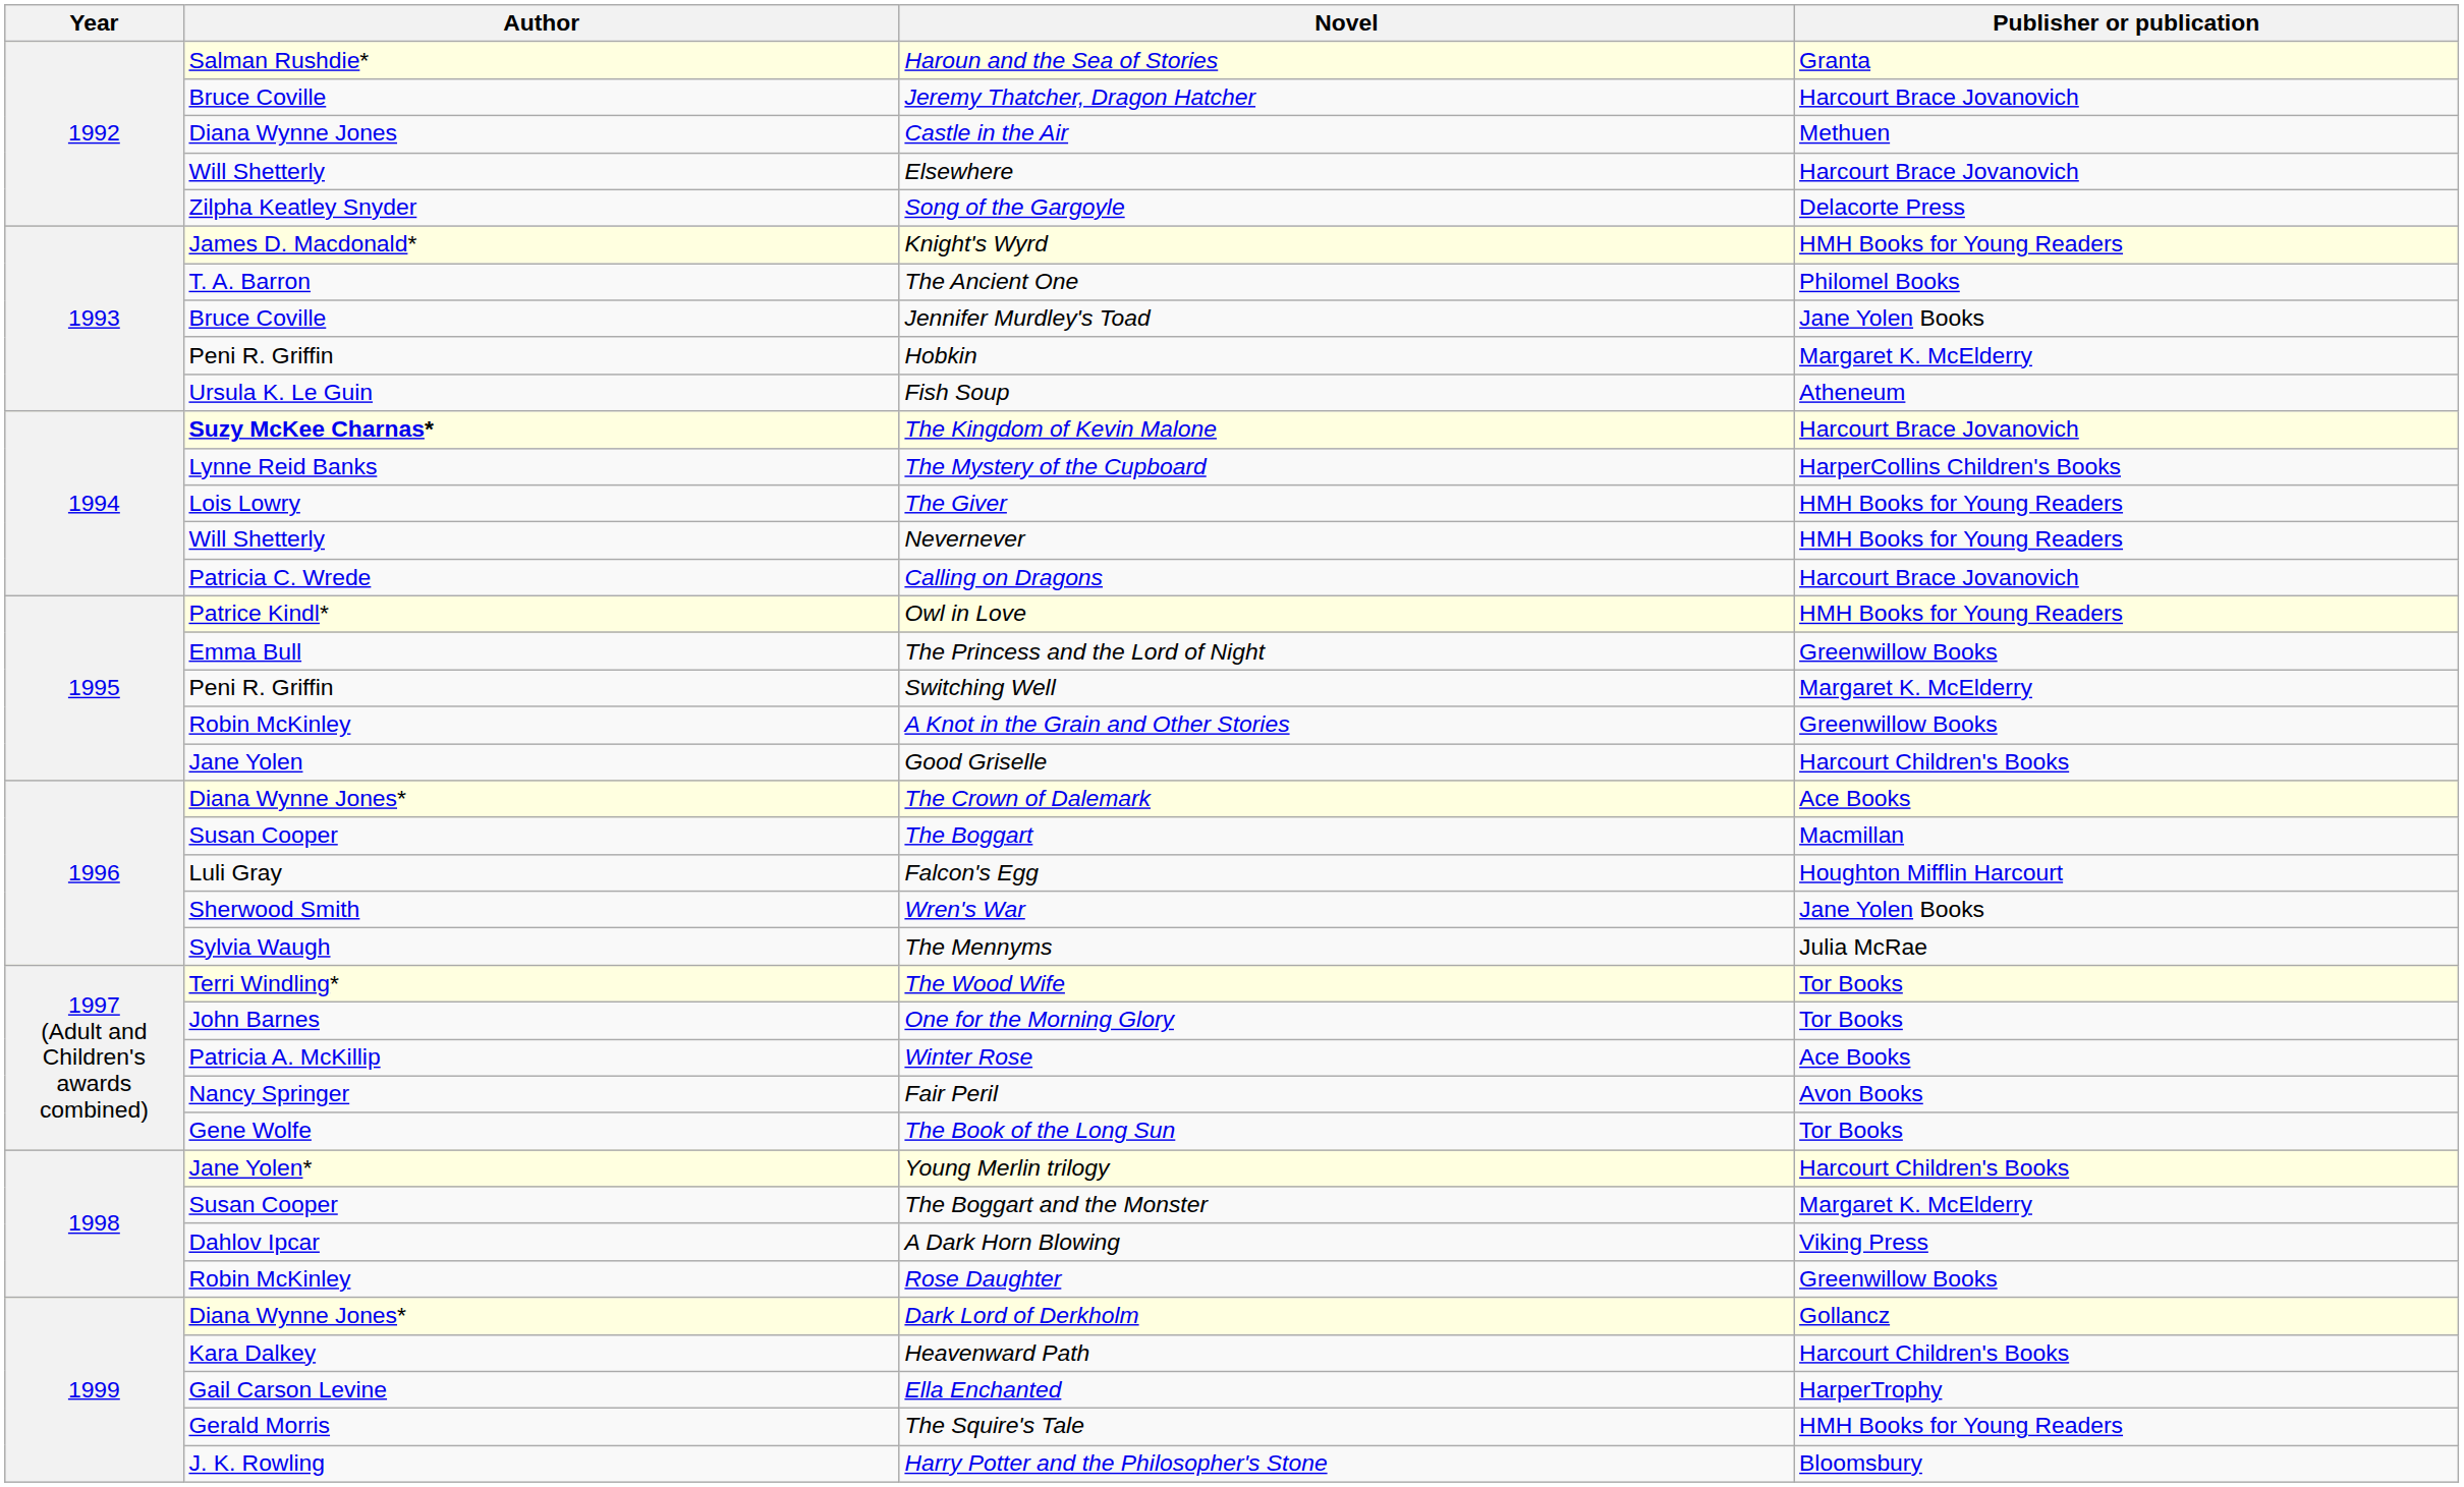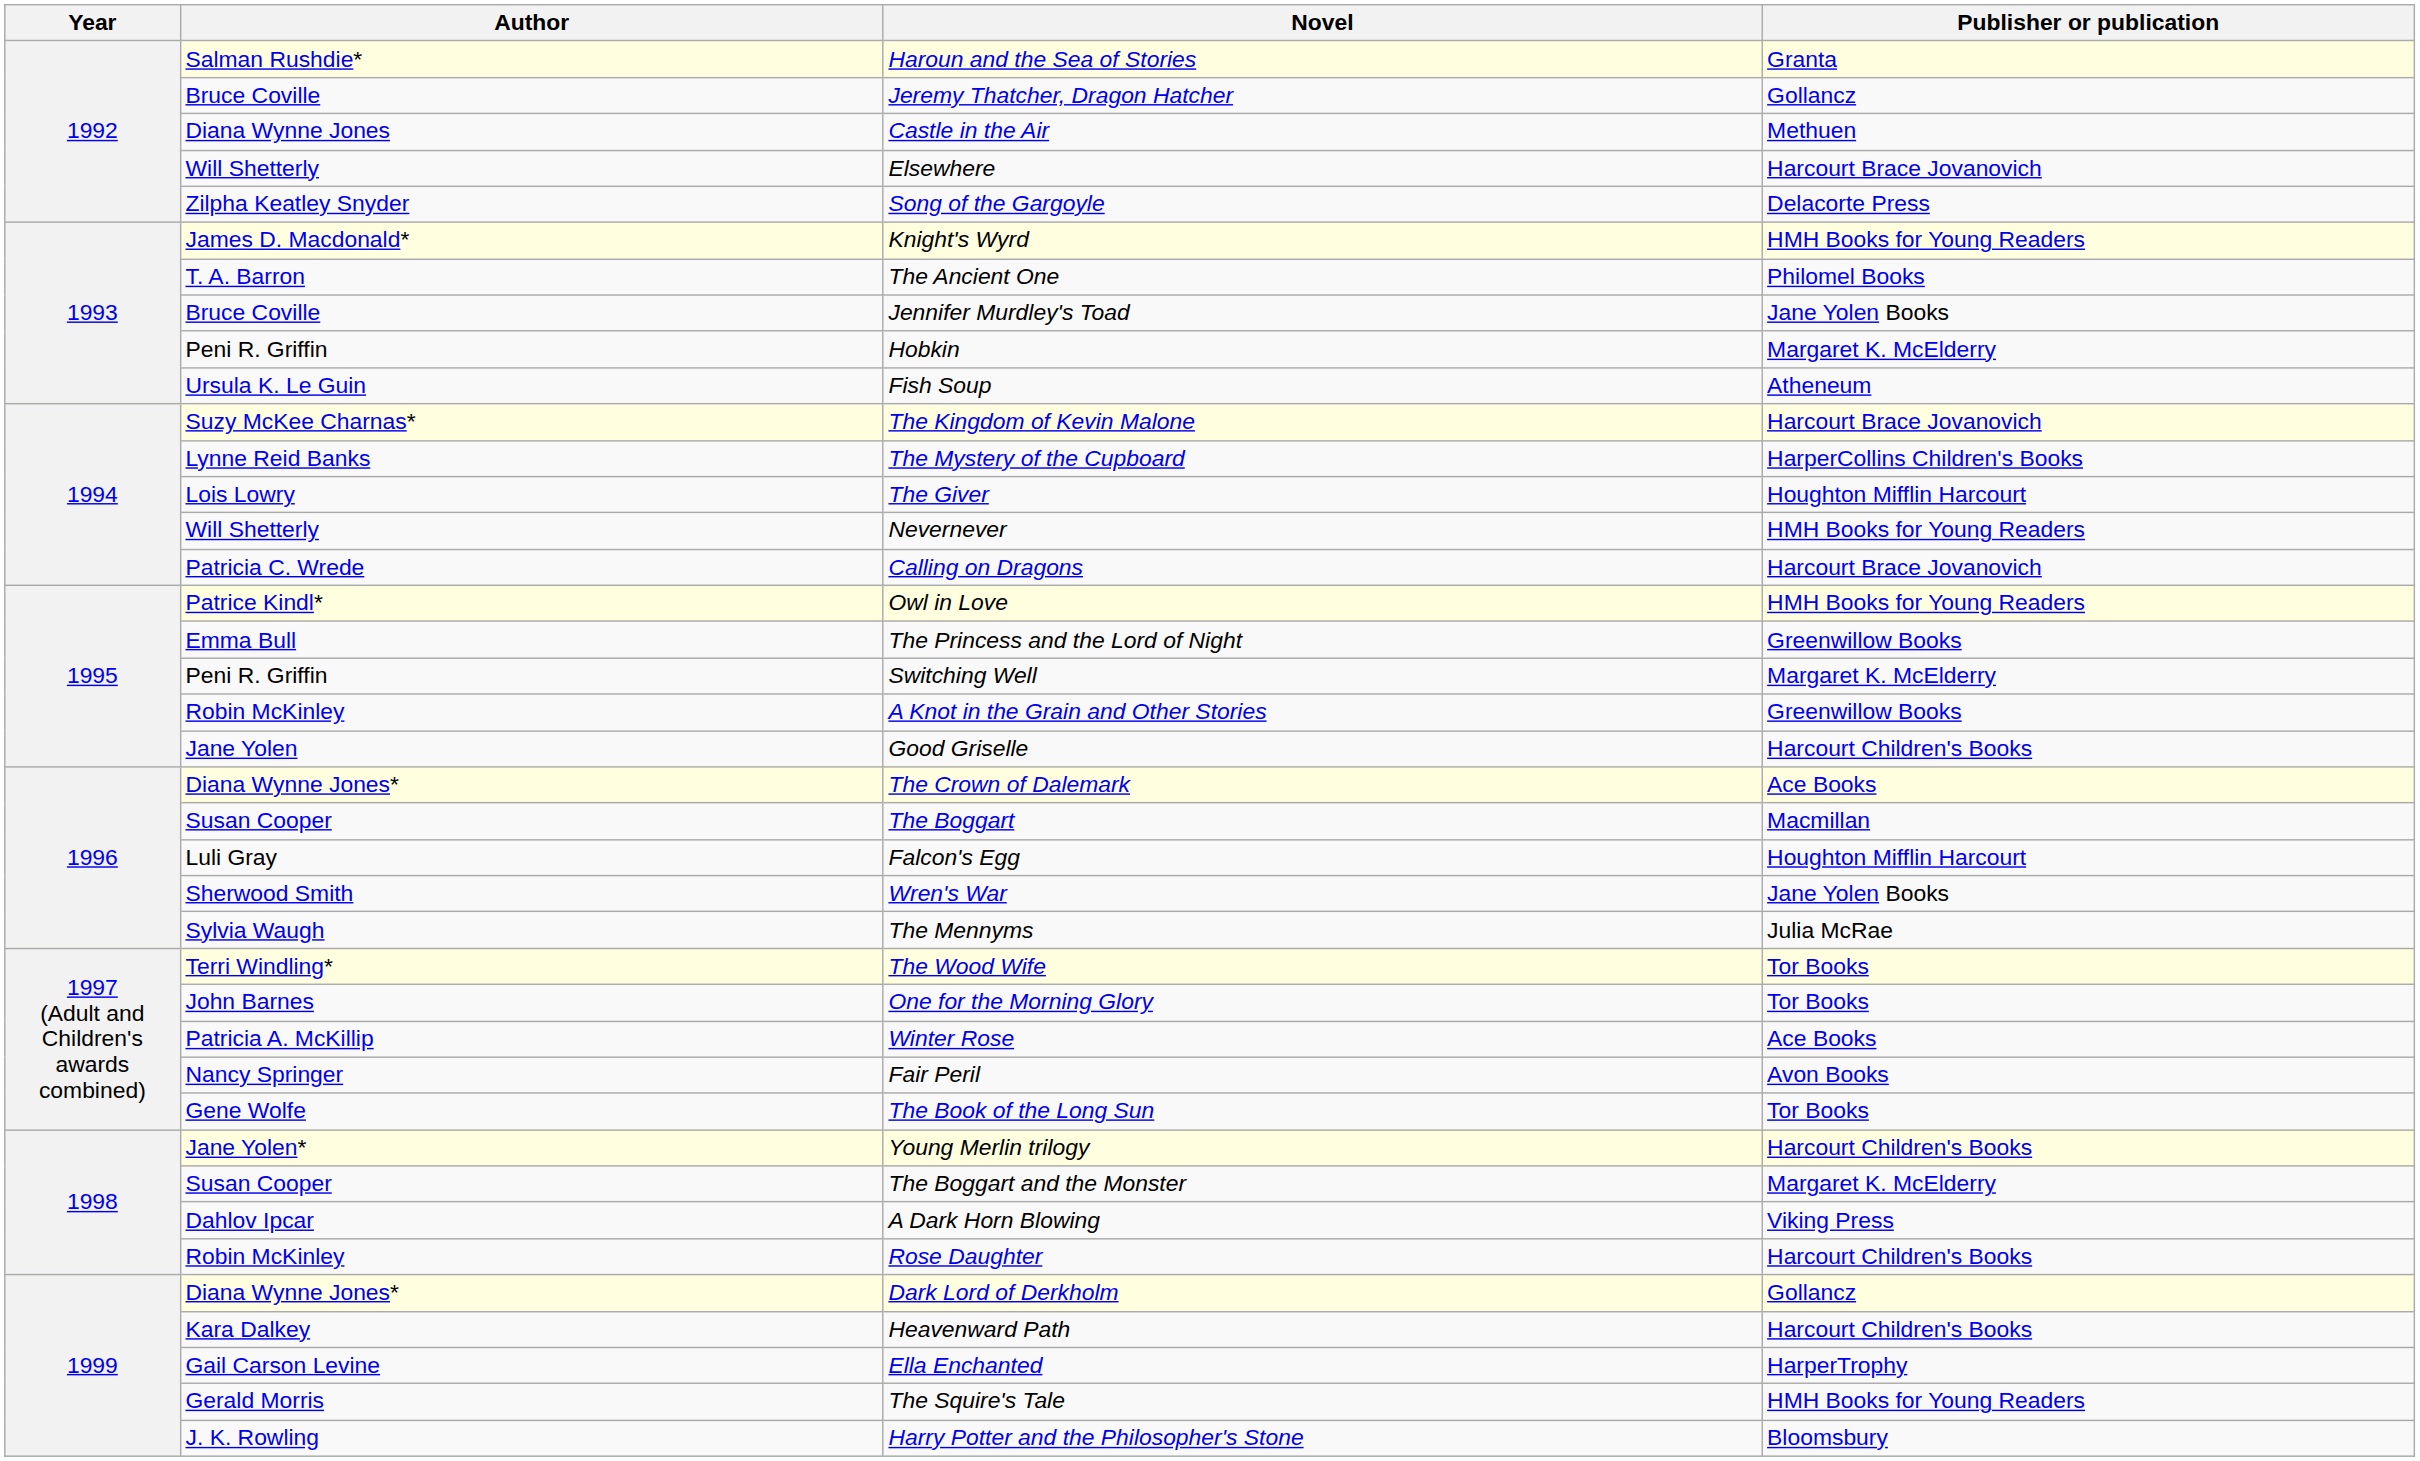Jeremy Thatcher, Dragon Hatcher | Publisher or publication: Harcourt Brace Jovanovich -> Gollancz
The Kingdom of Kevin Malone | Author: bold -> normal
The Giver | Publisher or publication: HMH Books for Young Readers -> Houghton Mifflin Harcourt
Rose Daughter | Publisher or publication: Greenwillow Books -> Harcourt Children's Books
